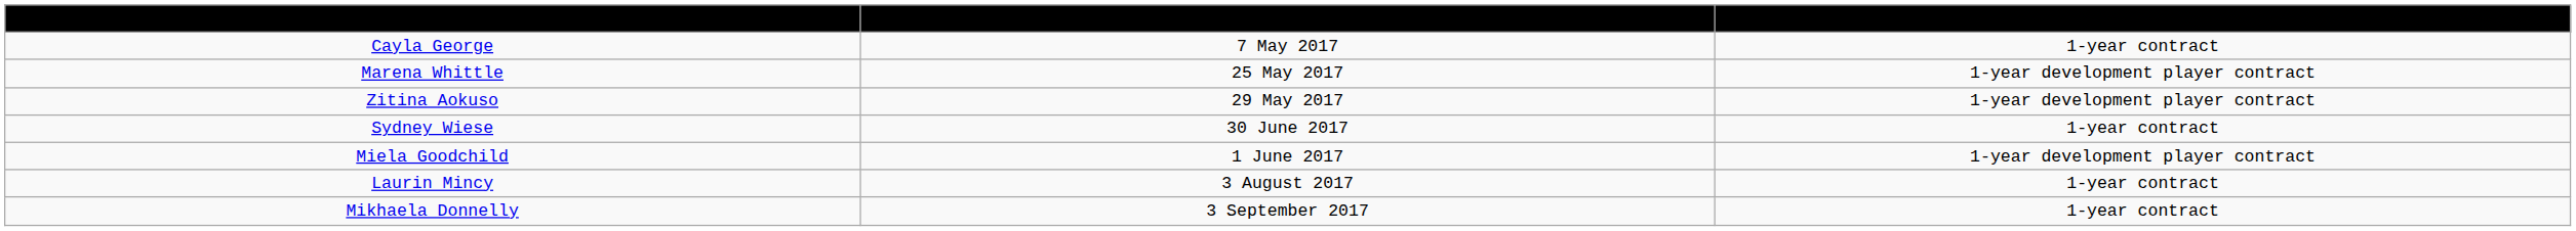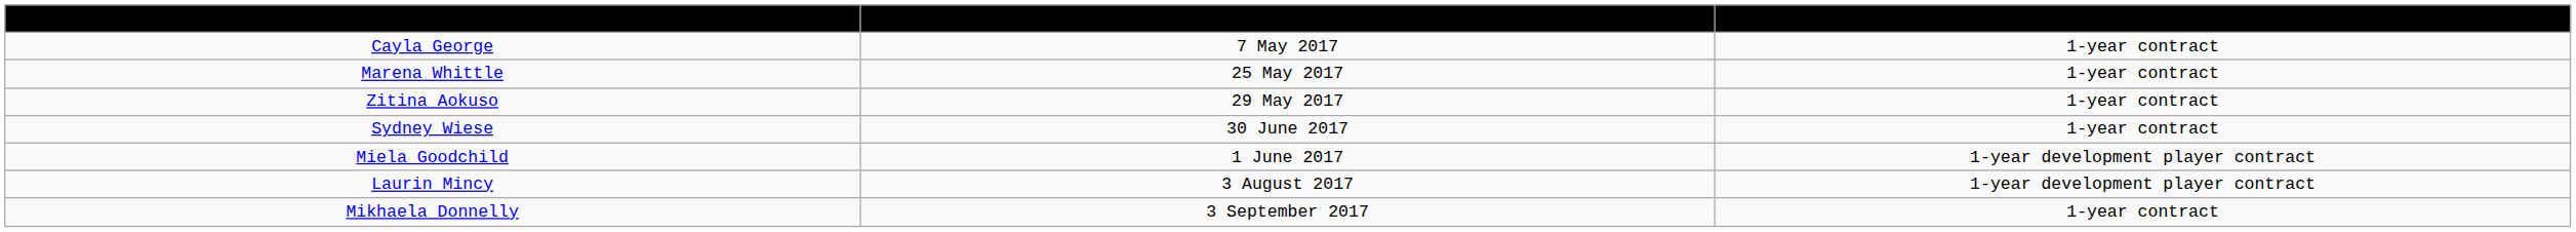Marena Whittle | Contract: 1-year development player contract -> 1-year contract
Zitina Aokuso | Contract: 1-year development player contract -> 1-year contract
Laurin Mincy | Contract: 1-year contract -> 1-year development player contract
